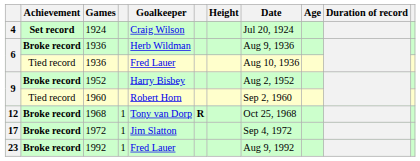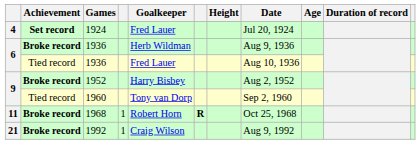1924 | Goalkeeper: Craig Wilson -> Fred Lauer
1960 | Goalkeeper: Robert Horn -> Tony van Dorp
1968 | column 1: 12 -> 11
1968 | Goalkeeper: Tony van Dorp -> Robert Horn
- row: 17 | Broke record | 1972 | 1 | Jim Slatton | Sep 4, 1972
1992 | column 1: 23 -> 21
1992 | Goalkeeper: Fred Lauer -> Craig Wilson
